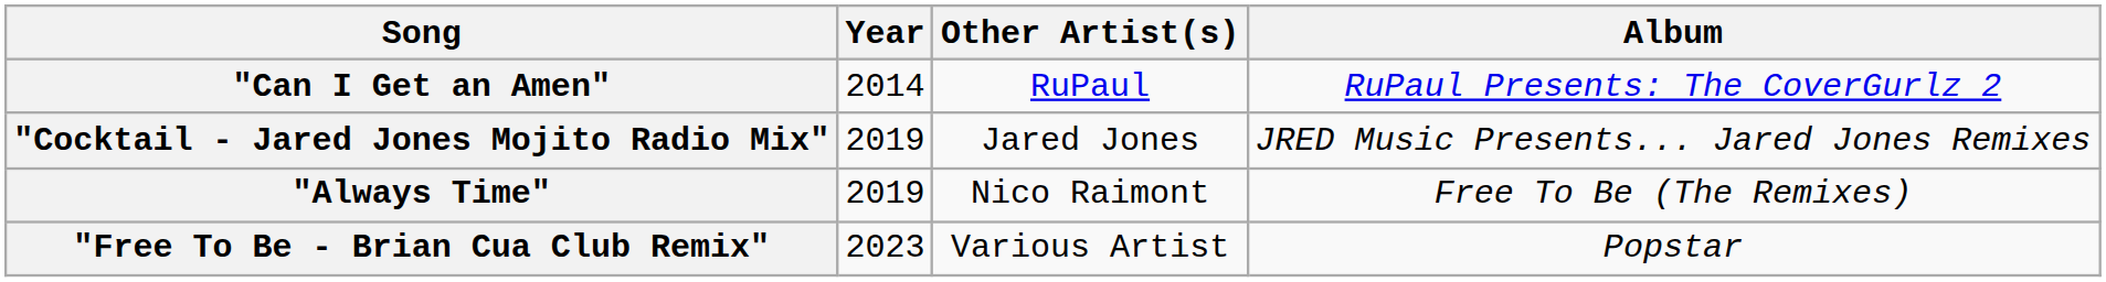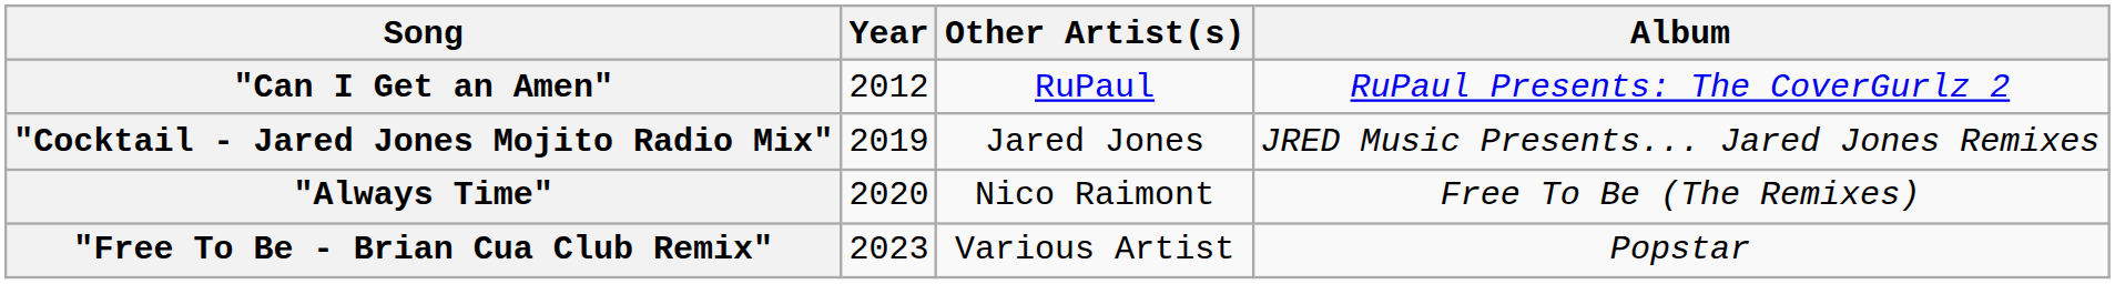"Can I Get an Amen" | Year: 2014 -> 2012
"Always Time" | Year: 2019 -> 2020
